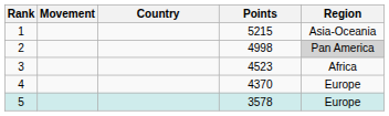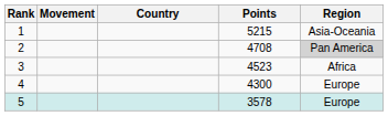2 | Points: 4998 -> 4708
4 | Points: 4370 -> 4300
